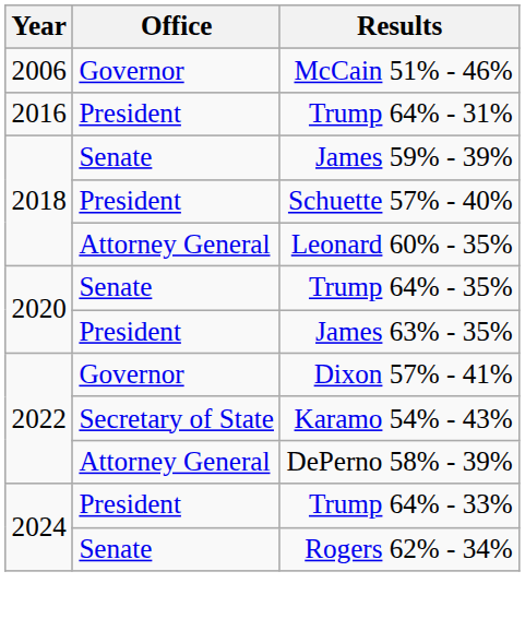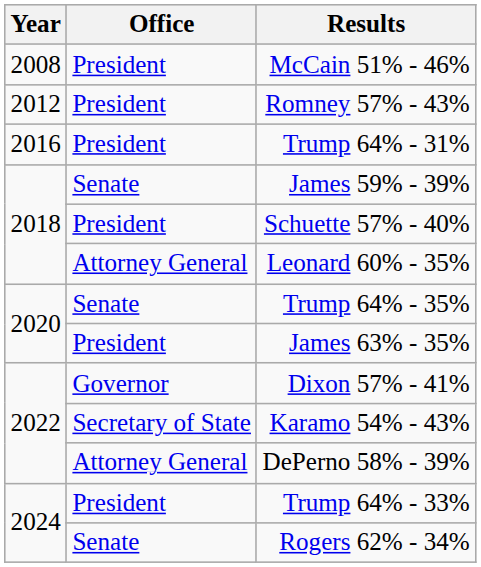McCain 51% - 46% | Year: 2006 -> 2008
McCain 51% - 46% | Office: Governor -> President
+ row: 2012 | President | Romney 57% - 43%
